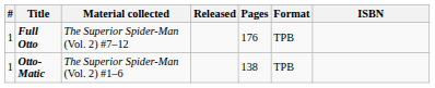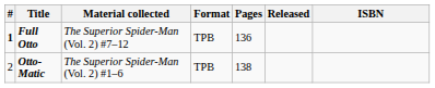columns swapped: Format <-> Released
Full Otto | #: normal -> bold
Full Otto | Pages: 176 -> 136
Otto-Matic | #: 1 -> 2
